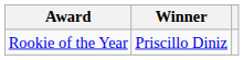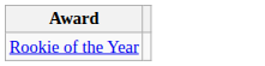- column: Winner | Priscillo Diniz
